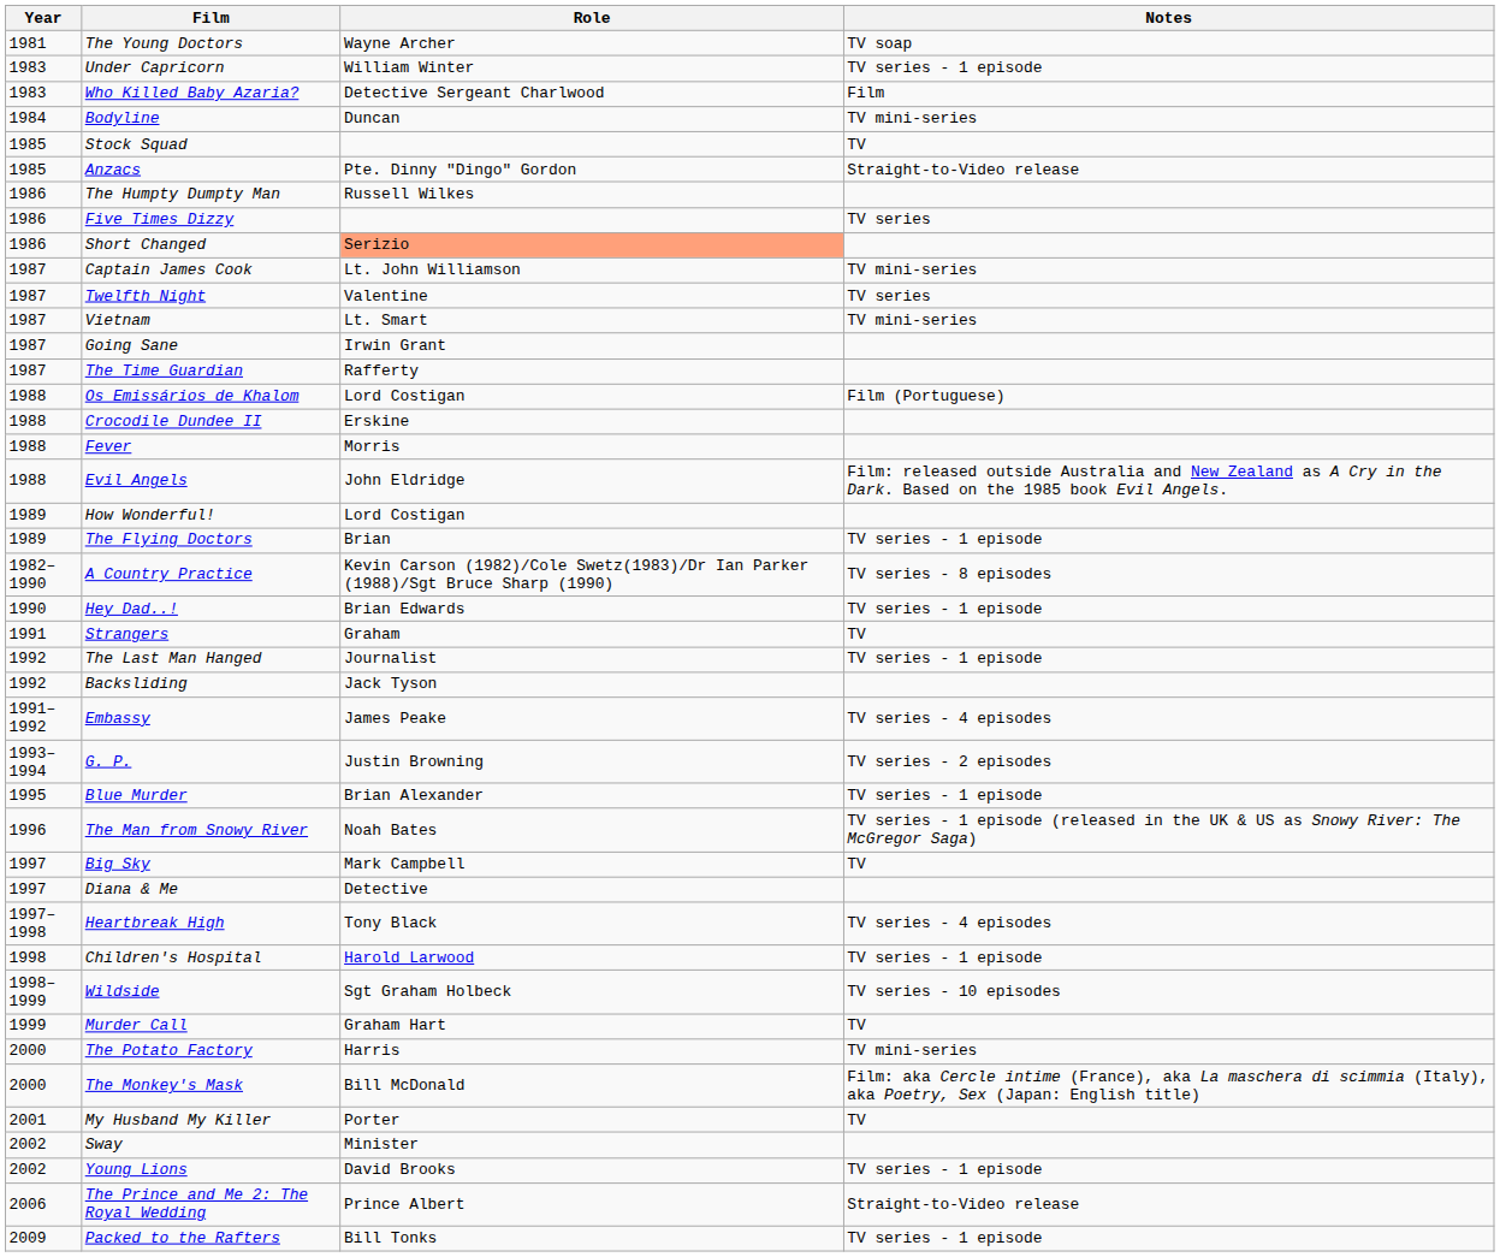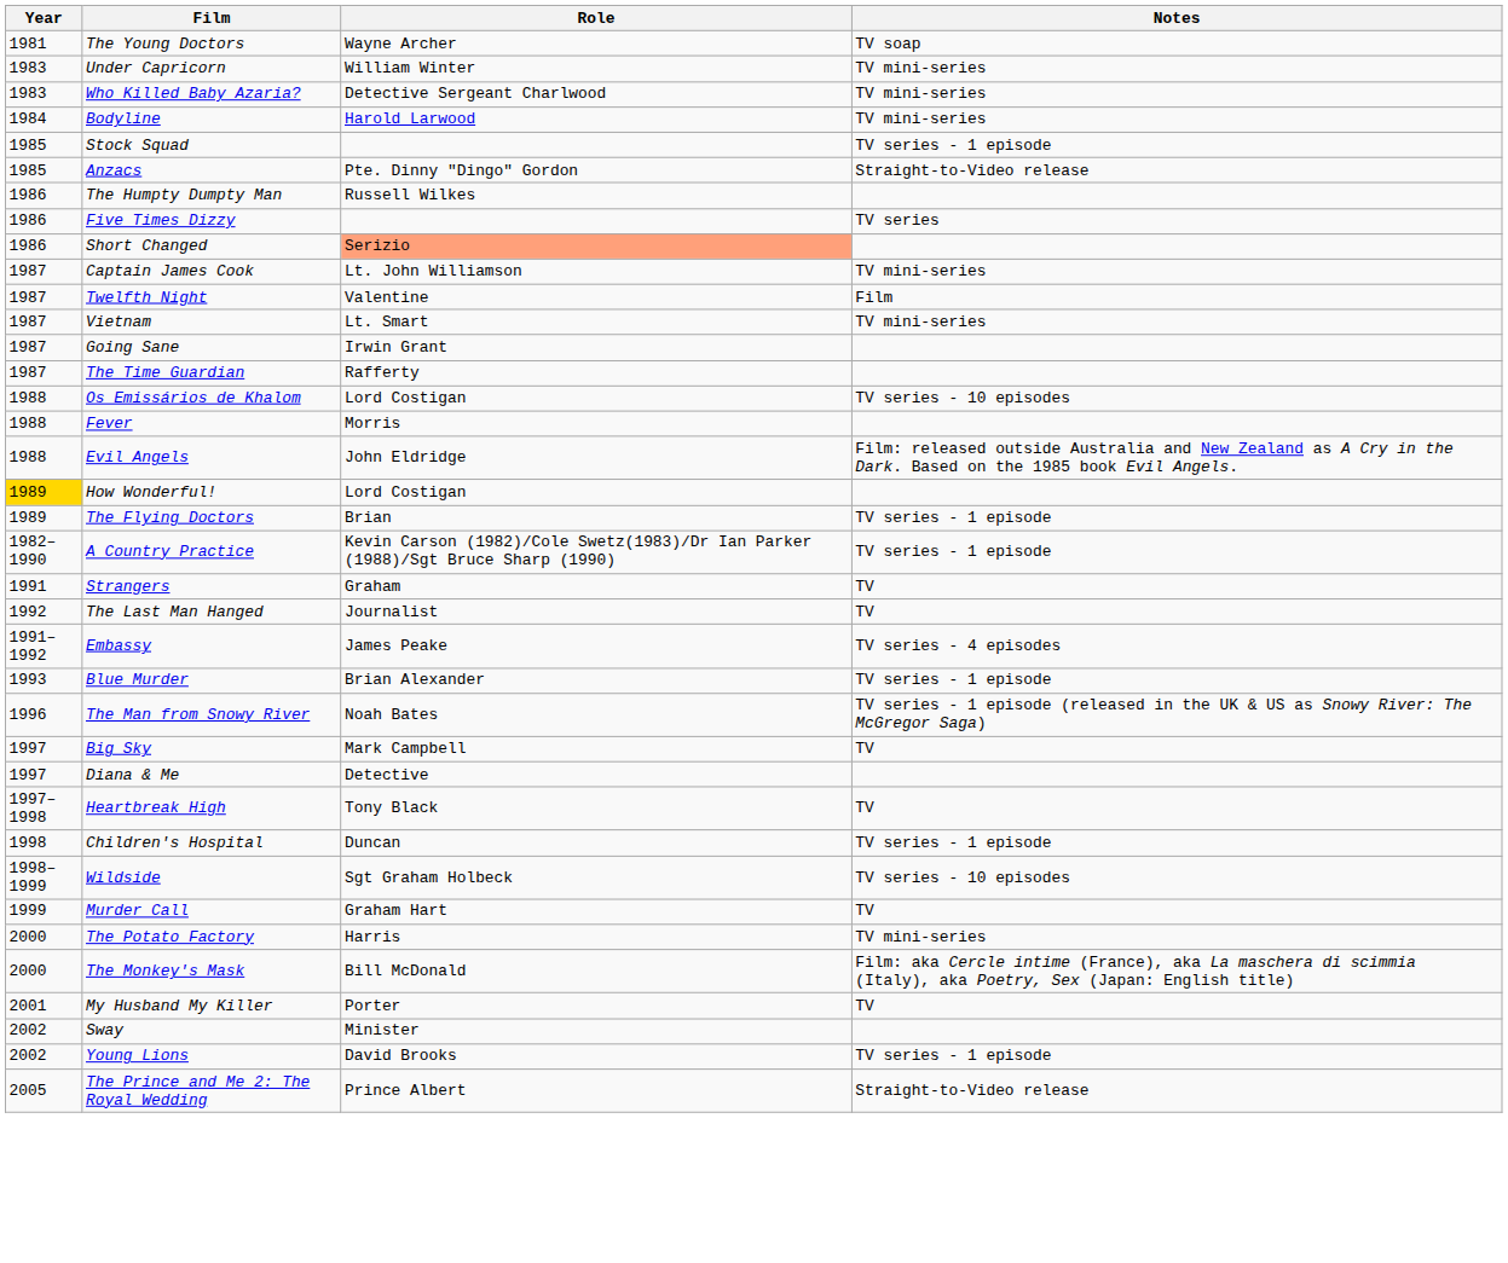Under Capricorn | Notes: TV series - 1 episode -> TV mini-series
Who Killed Baby Azaria? | Notes: Film -> TV mini-series
Bodyline | Role: Duncan -> Harold Larwood
Stock Squad | Notes: TV -> TV series - 1 episode
Twelfth Night | Notes: TV series -> Film
Os Emissários de Khalom | Notes: Film (Portuguese) -> TV series - 10 episodes
- row: 1988 | Crocodile Dundee II | Erskine
How Wonderful! | Year: no background -> gold background
A Country Practice | Notes: TV series - 8 episodes -> TV series - 1 episode
- row: 1990 | Hey Dad..! | Brian Edwards | TV series - 1 episode
The Last Man Hanged | Notes: TV series - 1 episode -> TV
- row: 1992 | Backsliding | Jack Tyson
- row: 1993–1994 | G. P. | Justin Browning | TV series - 2 episodes
Blue Murder | Year: 1995 -> 1993
Heartbreak High | Notes: TV series - 4 episodes -> TV
Children's Hospital | Role: Harold Larwood -> Duncan
The Prince and Me 2: The Royal Wedding | Year: 2006 -> 2005
- row: 2009 | Packed to the Rafters | Bill Tonks | TV series - 1 episode
